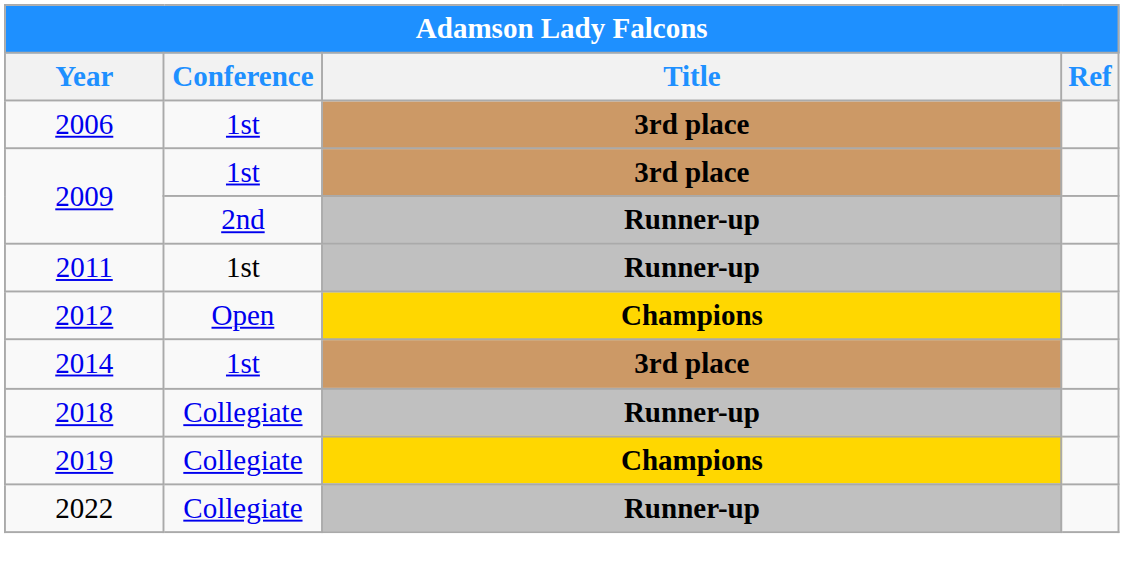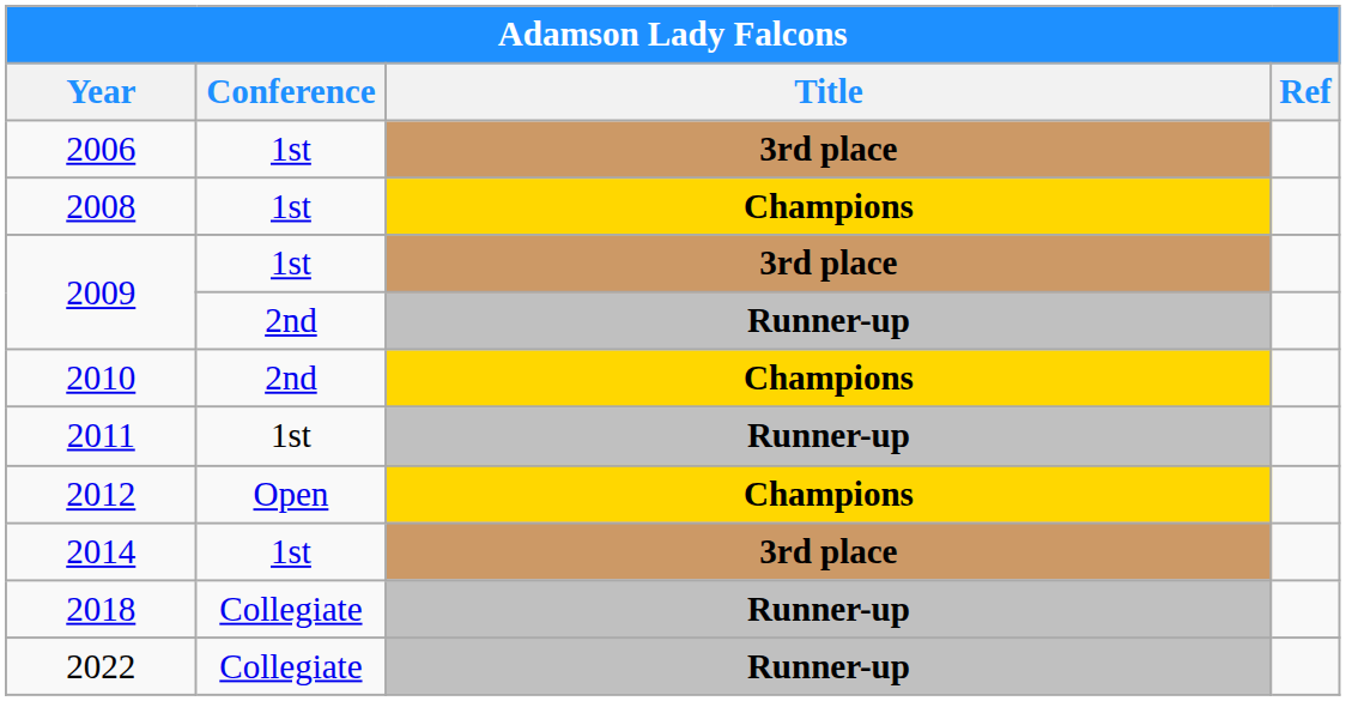+ row: 2008 | 1st | Champions
+ row: 2010 | 2nd | Champions
- row: 2019 | Collegiate | Champions
